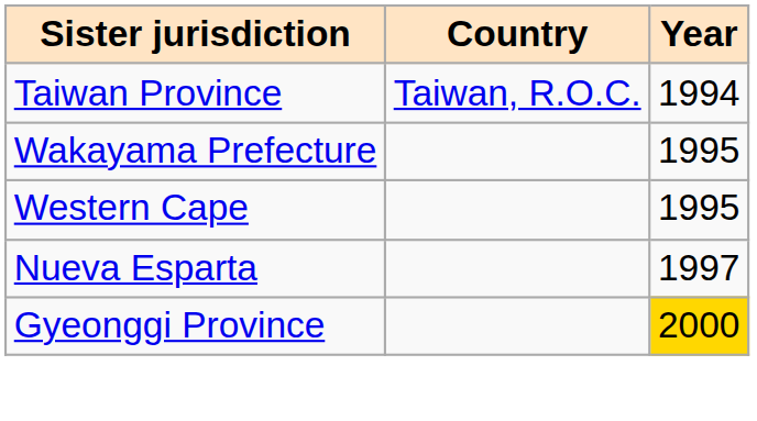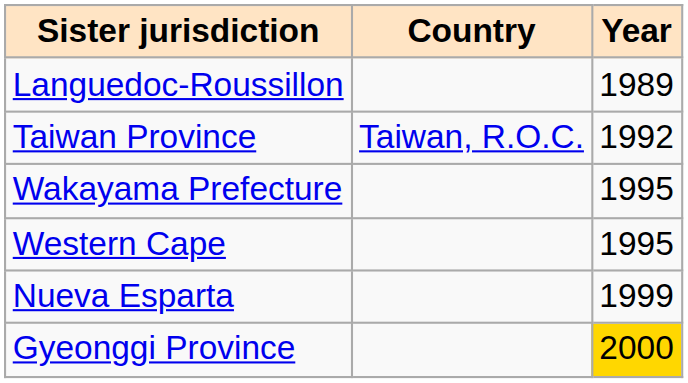+ row: Languedoc-Roussillon | 1989
Taiwan Province | Year: 1994 -> 1992
Nueva Esparta | Year: 1997 -> 1999
